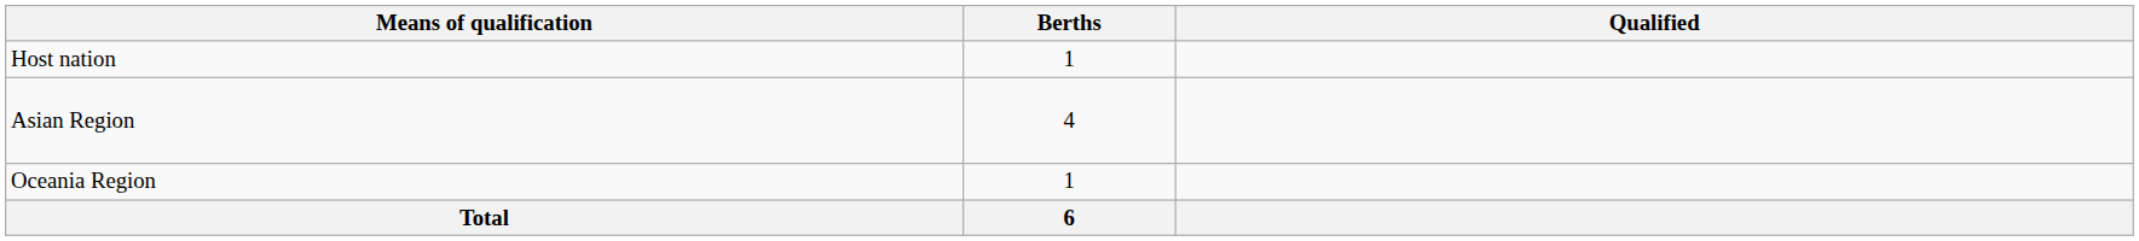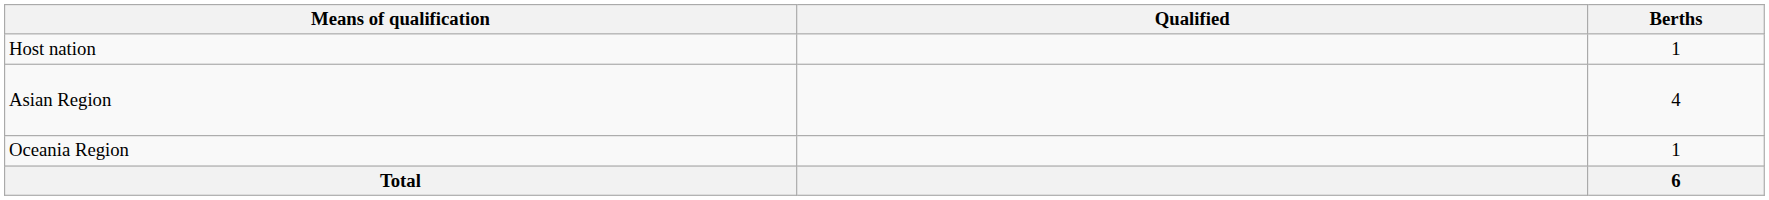columns swapped: Berths <-> Qualified
